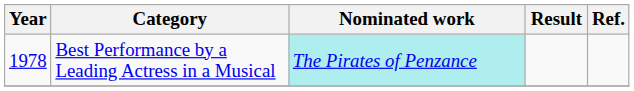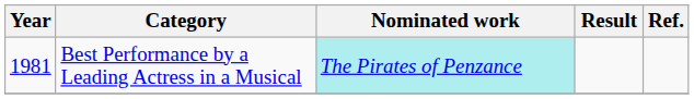Best Performance by a Leading Actress in a Musical | Year: 1978 -> 1981
